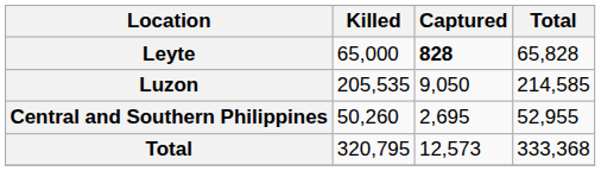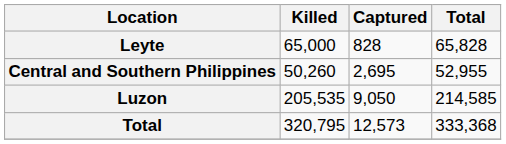Leyte | Captured: bold -> normal
rows swapped: Luzon <-> Central and Southern Philippines
